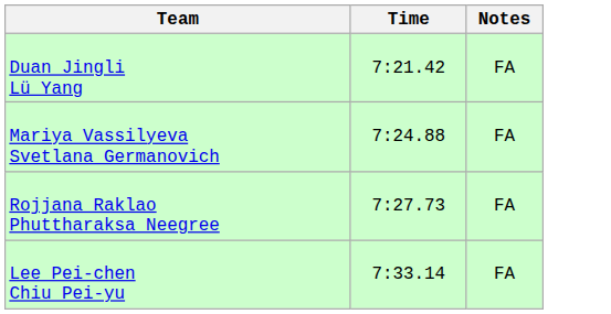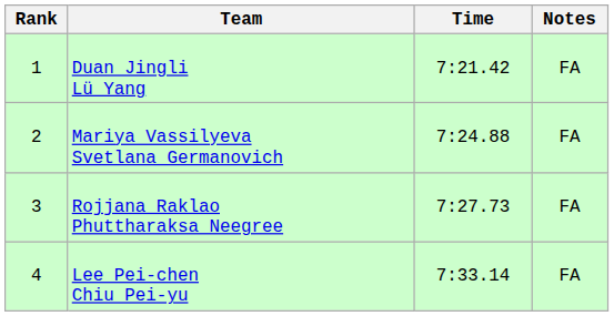+ column: Rank | 1 | 2 | 3 | 4
